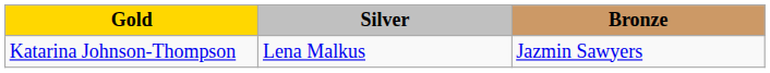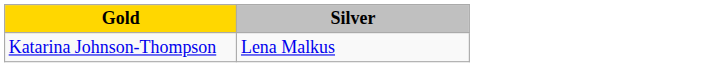- column: Bronze | Jazmin Sawyers
